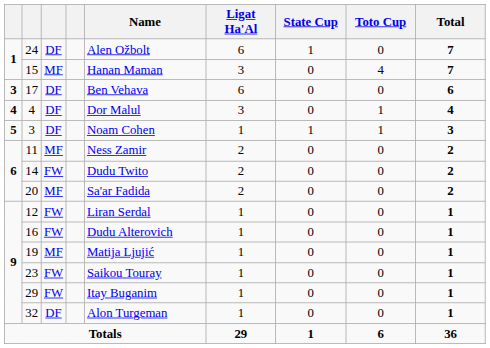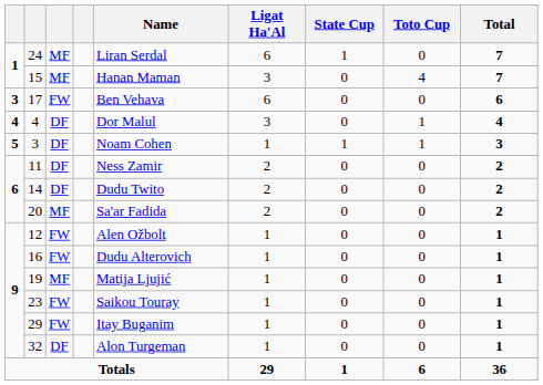24 | column 3: DF -> MF
24 | Name: Alen Ožbolt -> Liran Serdal
17 | column 3: DF -> FW
11 | column 3: MF -> DF
14 | column 3: FW -> DF
12 | Name: Liran Serdal -> Alen Ožbolt
